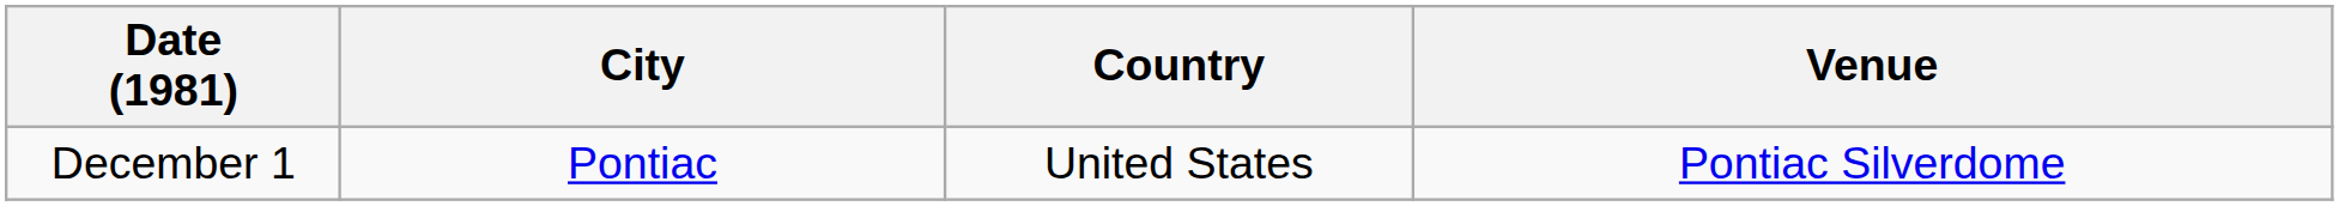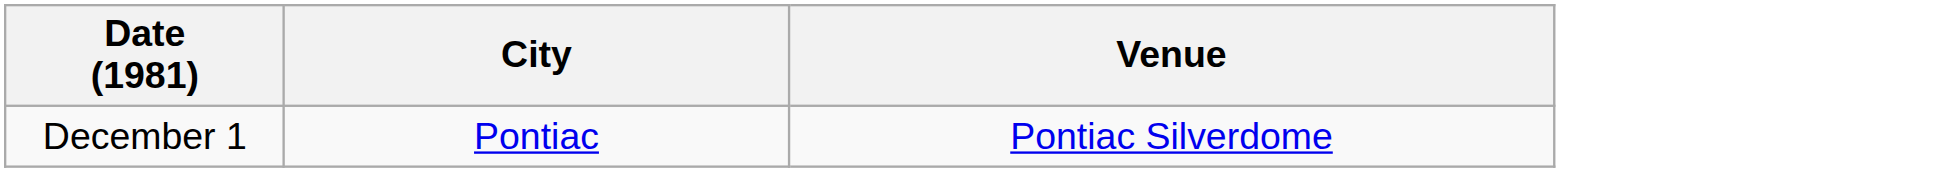- column: Country | United States
